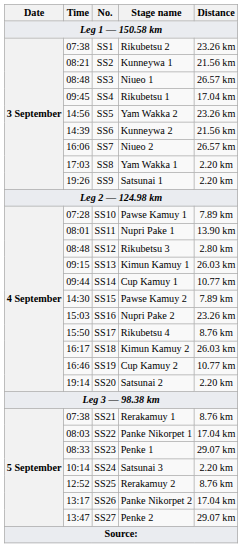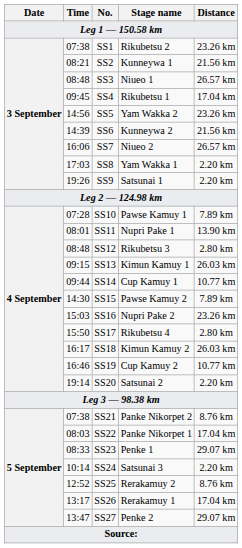SS17 | Distance: 8.76 km -> 2.80 km
SS21 | Stage name: Rerakamuy 1 -> Panke Nikorpet 2
SS26 | Stage name: Panke Nikorpet 2 -> Rerakamuy 1
